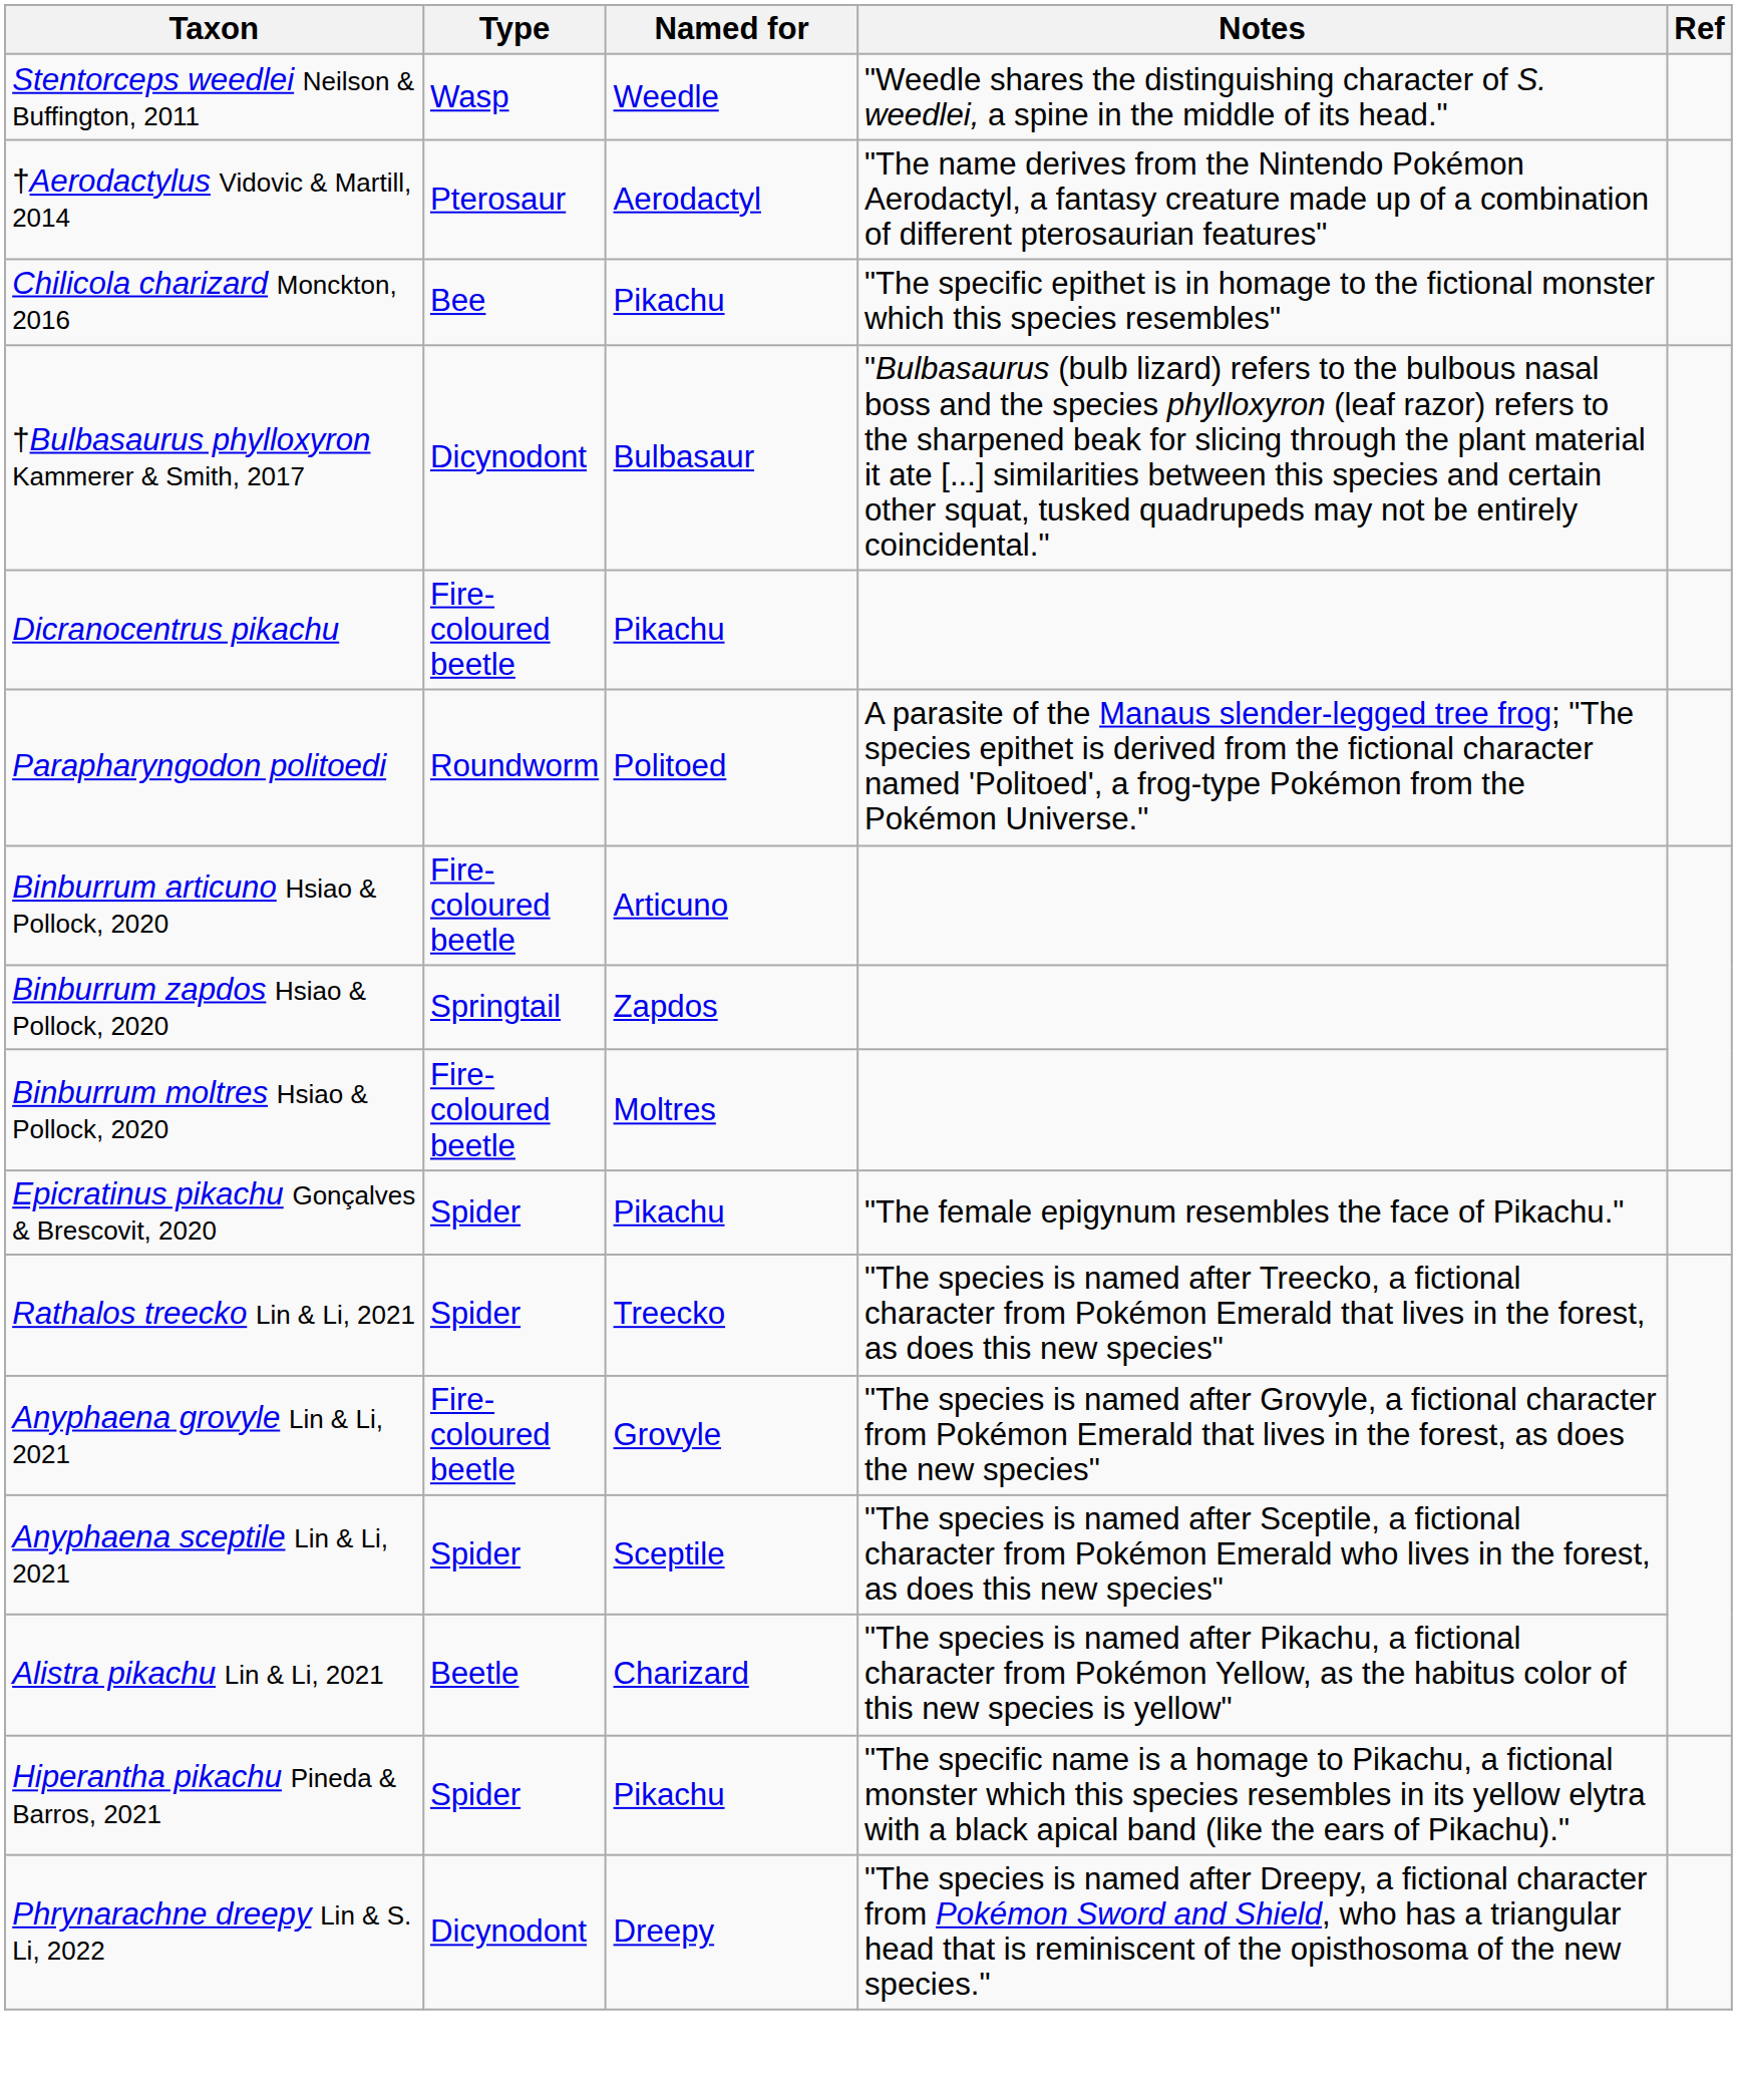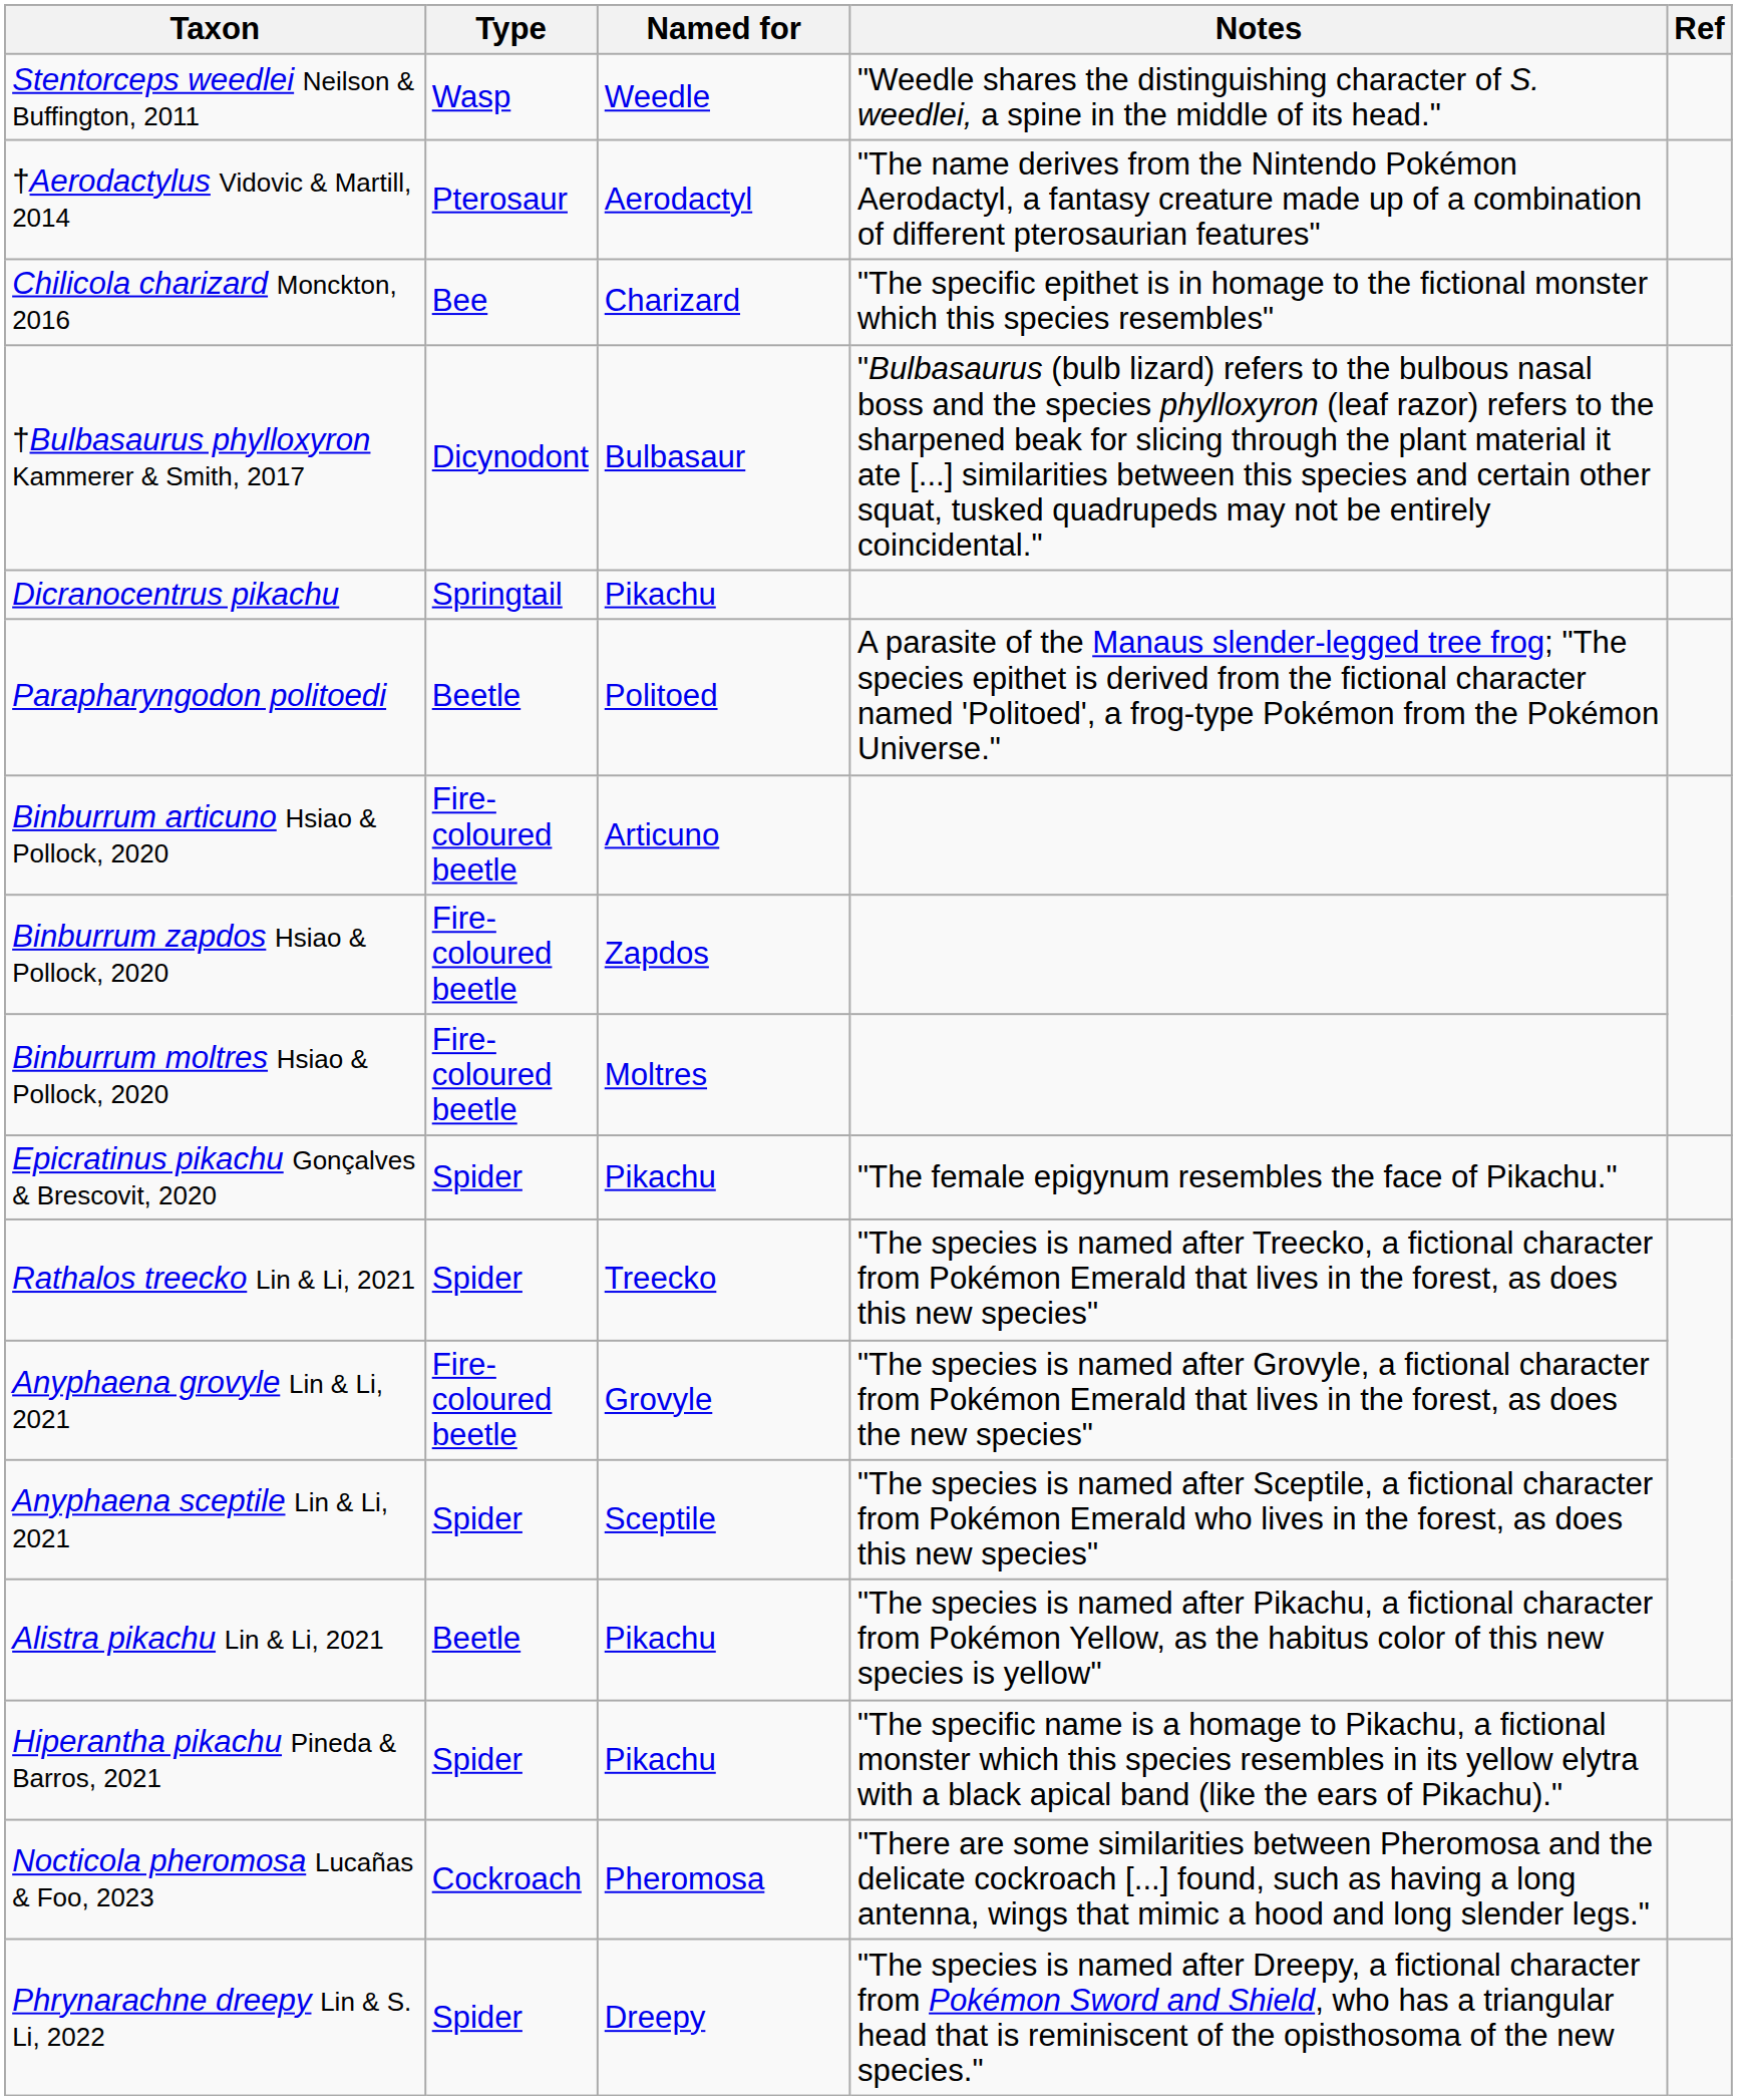Chilicola charizard Monckton, 2016 | Named for: Pikachu -> Charizard
Dicranocentrus pikachu | Type: Fire-coloured beetle -> Springtail
Parapharyngodon politoedi | Type: Roundworm -> Beetle
Binburrum zapdos Hsiao & Pollock, 2020 | Type: Springtail -> Fire-coloured beetle
Alistra pikachu Lin & Li, 2021 | Named for: Charizard -> Pikachu
+ row: Nocticola pheromosa Lucañas & Foo, 2023 | Cockroach | Pheromosa | "There are some similarities between Pheromosa and the delicate cockroach [...] found, such as having a long antenna, wings that mimic a hood and long slender legs."
Phrynarachne dreepy Lin & S. Li, 2022 | Type: Dicynodont -> Spider
